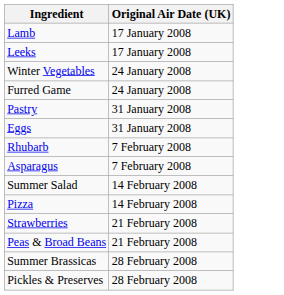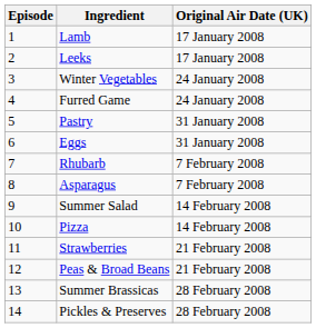+ column: Episode | 1 | 2 | 3 | 4 | 5 | 6 | 7 | 8 | 9 | 10 | 11 | 12 | 13 | 14
